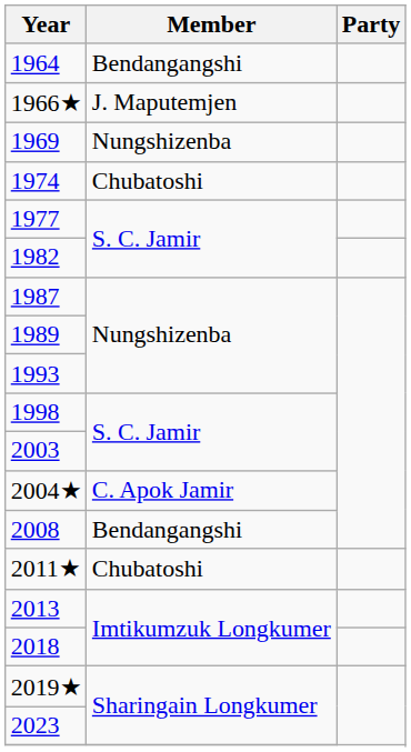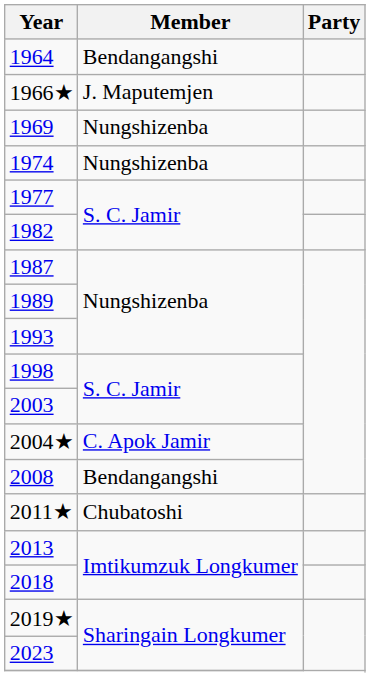1974 | Member: Chubatoshi -> Nungshizenba
